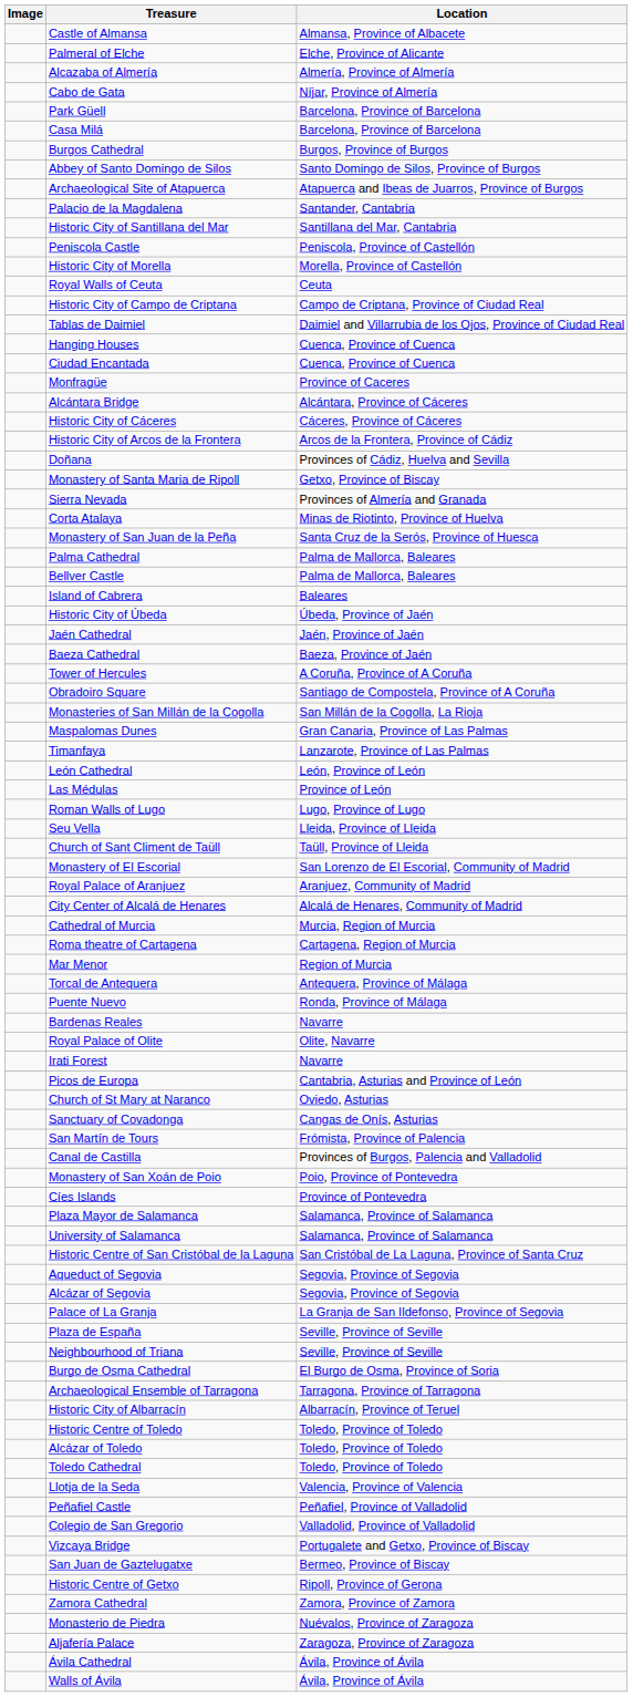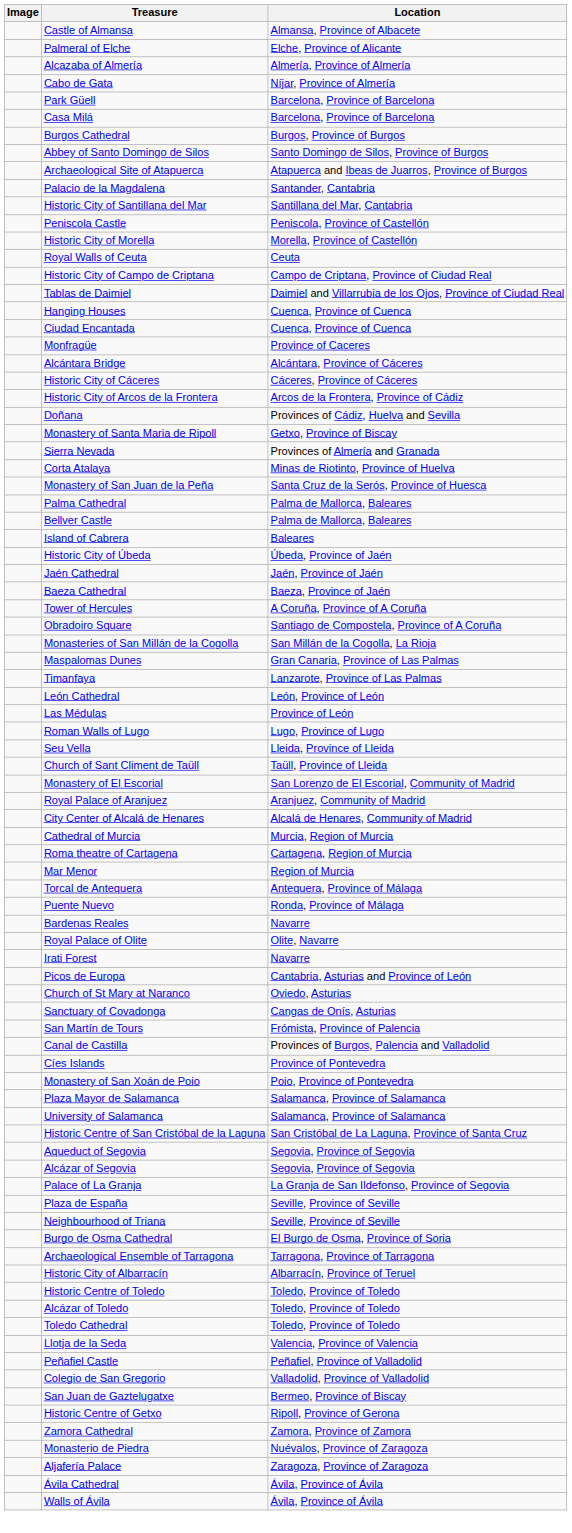rows swapped: Monastery of San Xoán de Poio <-> Cíes Islands
- row: Vizcaya Bridge | Portugalete and Getxo, Province of Biscay
